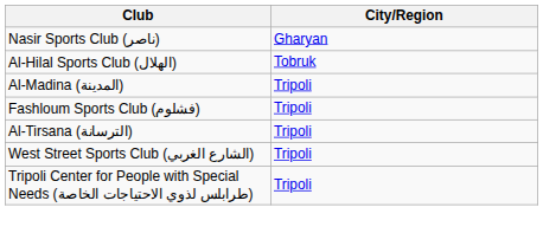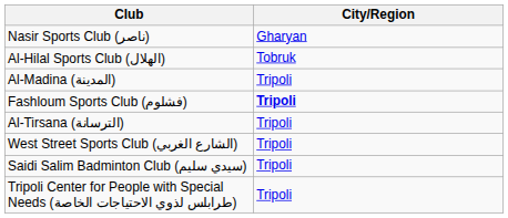Fashloum Sports Club (فشلوم) | City/Region: normal -> bold
+ row: Saidi Salim Badminton Club (سيدي سليم) | Tripoli
